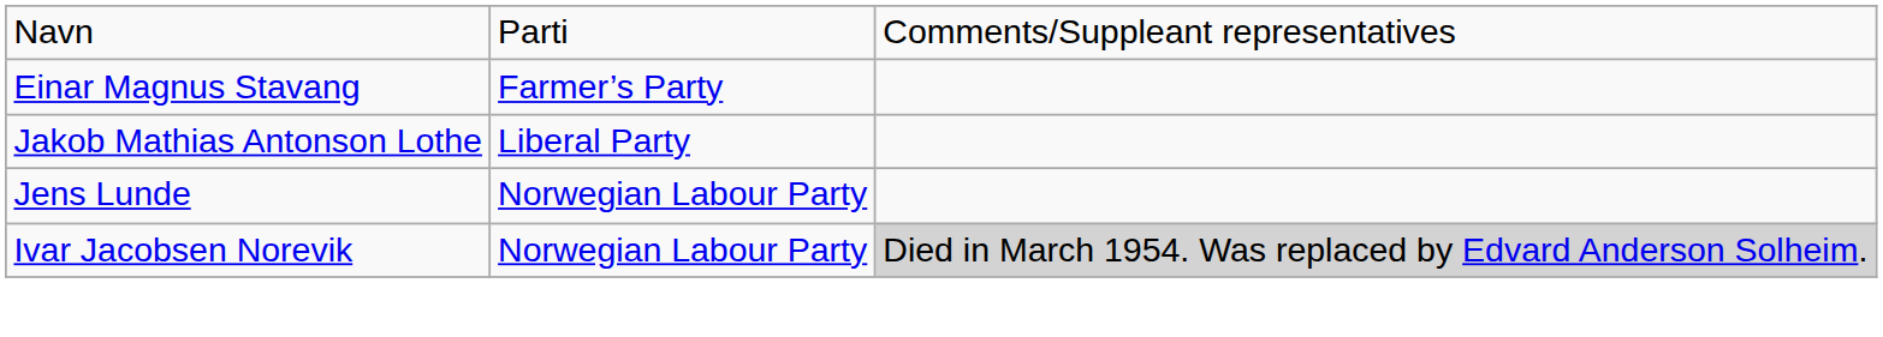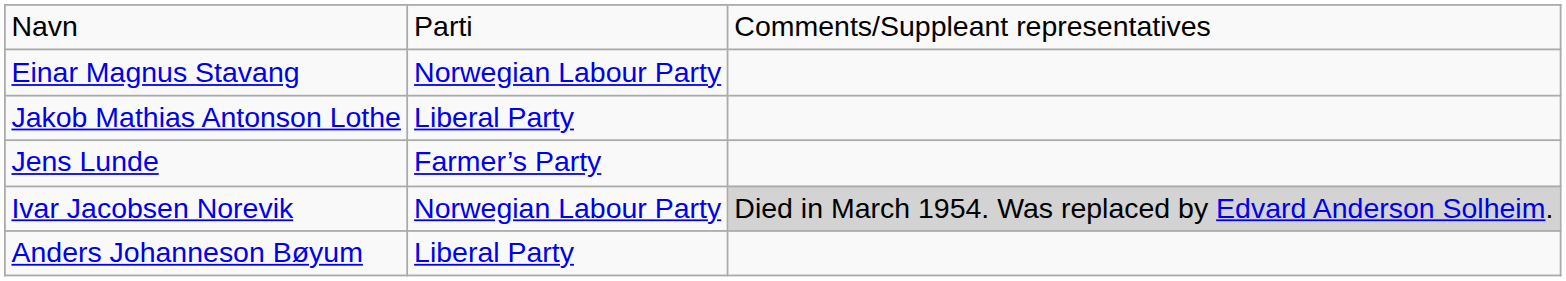Einar Magnus Stavang | column 2: Farmer’s Party -> Norwegian Labour Party
Jens Lunde | column 2: Norwegian Labour Party -> Farmer’s Party
+ row: Anders Johanneson Bøyum | Liberal Party
